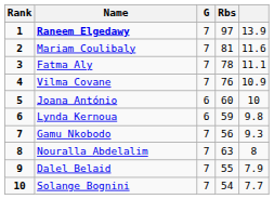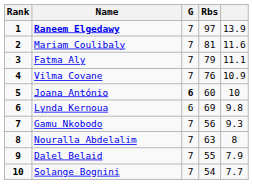Fatma Aly | Rbs: 78 -> 79
Joana António | G: normal -> bold
Lynda Kernoua | Rbs: 59 -> 69
